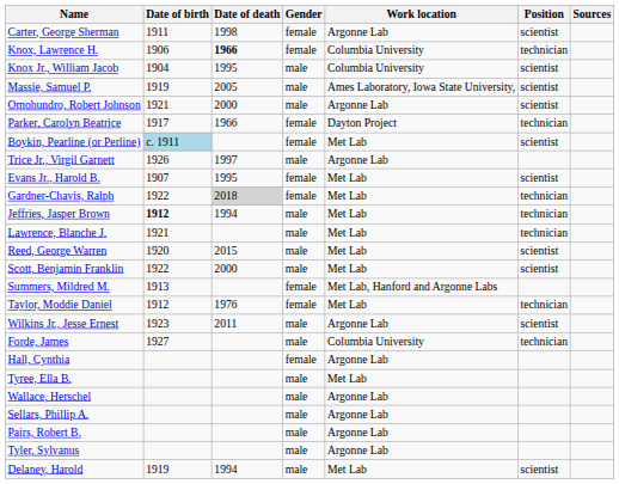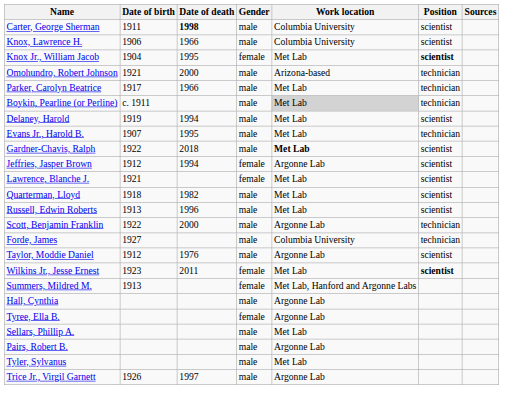Carter, George Sherman | Date of death: normal -> bold
Carter, George Sherman | Gender: female -> male
Carter, George Sherman | Work location: Argonne Lab -> Columbia University
Knox, Lawrence H. | Date of death: bold -> normal
Knox, Lawrence H. | Gender: female -> male
Knox, Lawrence H. | Position: technician -> scientist
Knox Jr., William Jacob | Gender: male -> female
Knox Jr., William Jacob | Work location: Columbia University -> Met Lab
Knox Jr., William Jacob | Position: normal -> bold
- row: Massie, Samuel P. | 1919 | 2005 | male | Ames Laboratory, Iowa State University, | scientist
Omohundro, Robert Johnson | Work location: Argonne Lab -> Arizona-based
Omohundro, Robert Johnson | Position: scientist -> technician
Parker, Carolyn Beatrice | Gender: female -> male
Parker, Carolyn Beatrice | Work location: Dayton Project -> Met Lab
Boykin, Pearline (or Perline) | Date of birth: lightblue background -> no background
Boykin, Pearline (or Perline) | Gender: female -> male
Boykin, Pearline (or Perline) | Work location: no background -> lightgrey background
Boykin, Pearline (or Perline) | Position: scientist -> technician
rows swapped: Delaney, Harold <-> Trice Jr., Virgil Garnett
Evans Jr., Harold B. | Gender: female -> male
Evans Jr., Harold B. | Position: scientist -> technician
Gardner-Chavis, Ralph | Date of death: lightgrey background -> no background
Gardner-Chavis, Ralph | Gender: female -> male
Gardner-Chavis, Ralph | Work location: normal -> bold
Gardner-Chavis, Ralph | Position: technician -> scientist
Jeffries, Jasper Brown | Date of birth: bold -> normal
Jeffries, Jasper Brown | Gender: male -> female
Jeffries, Jasper Brown | Work location: Met Lab -> Argonne Lab
Jeffries, Jasper Brown | Position: technician -> scientist
Lawrence, Blanche J. | Gender: male -> female
Lawrence, Blanche J. | Position: technician -> scientist
+ row: Quarterman, Lloyd | 1918 | 1982 | male | Met Lab | scientist
- row: Reed, George Warren | 1920 | 2015 | male | Met Lab | scientist
+ row: Russell, Edwin Roberts | 1913 | 1996 | male | Met Lab | scientist
Scott, Benjamin Franklin | Work location: Met Lab -> Argonne Lab
Scott, Benjamin Franklin | Position: scientist -> technician
rows swapped: Summers, Mildred M. <-> Forde, James
Taylor, Moddie Daniel | Gender: female -> male
Taylor, Moddie Daniel | Work location: Met Lab -> Argonne Lab
Taylor, Moddie Daniel | Position: technician -> scientist
Wilkins Jr., Jesse Ernest | Gender: male -> female
Wilkins Jr., Jesse Ernest | Work location: Argonne Lab -> Met Lab
Wilkins Jr., Jesse Ernest | Position: normal -> bold
Hall, Cynthia | Gender: female -> male
Tyree, Ella B. | Gender: male -> female
Tyree, Ella B. | Work location: Met Lab -> Argonne Lab
- row: Wallace, Herschel | male | Argonne Lab
Sellars, Phillip A. | Work location: Argonne Lab -> Met Lab
Tyler, Sylvanus | Work location: Argonne Lab -> Met Lab
